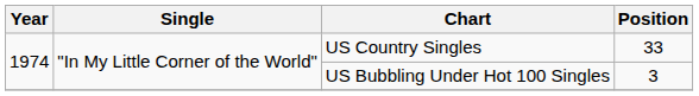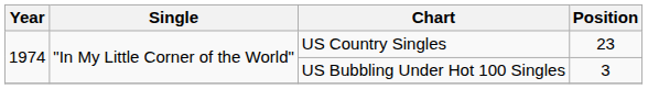US Country Singles | Position: 33 -> 23
